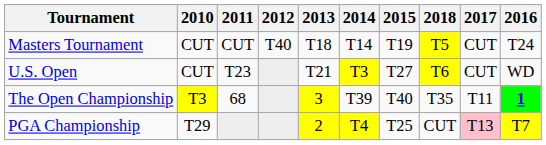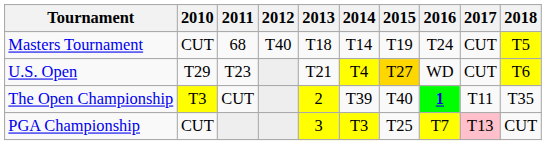columns swapped: 2016 <-> 2018
Masters Tournament | 2011: CUT -> 68
U.S. Open | 2010: CUT -> T29
U.S. Open | 2014: T3 -> T4
U.S. Open | 2015: no background -> gold background
The Open Championship | 2011: 68 -> CUT
The Open Championship | 2013: 3 -> 2
PGA Championship | 2010: T29 -> CUT
PGA Championship | 2013: 2 -> 3
PGA Championship | 2014: T4 -> T3
